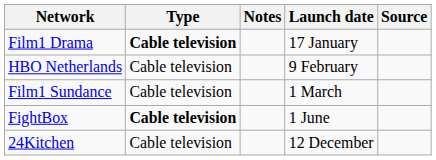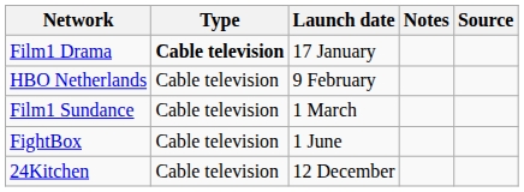columns swapped: Launch date <-> Notes
FightBox | Type: bold -> normal
